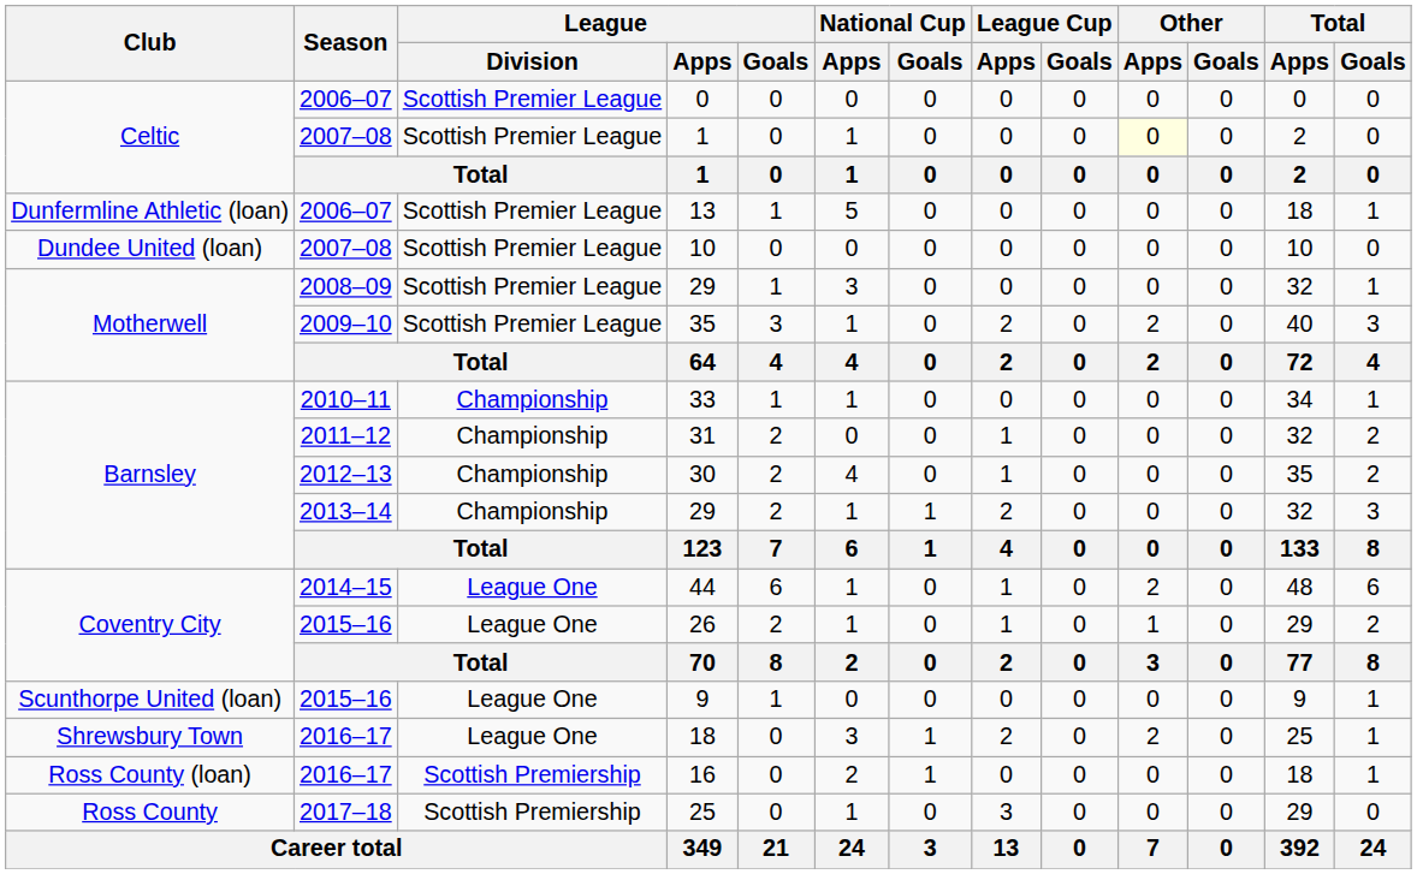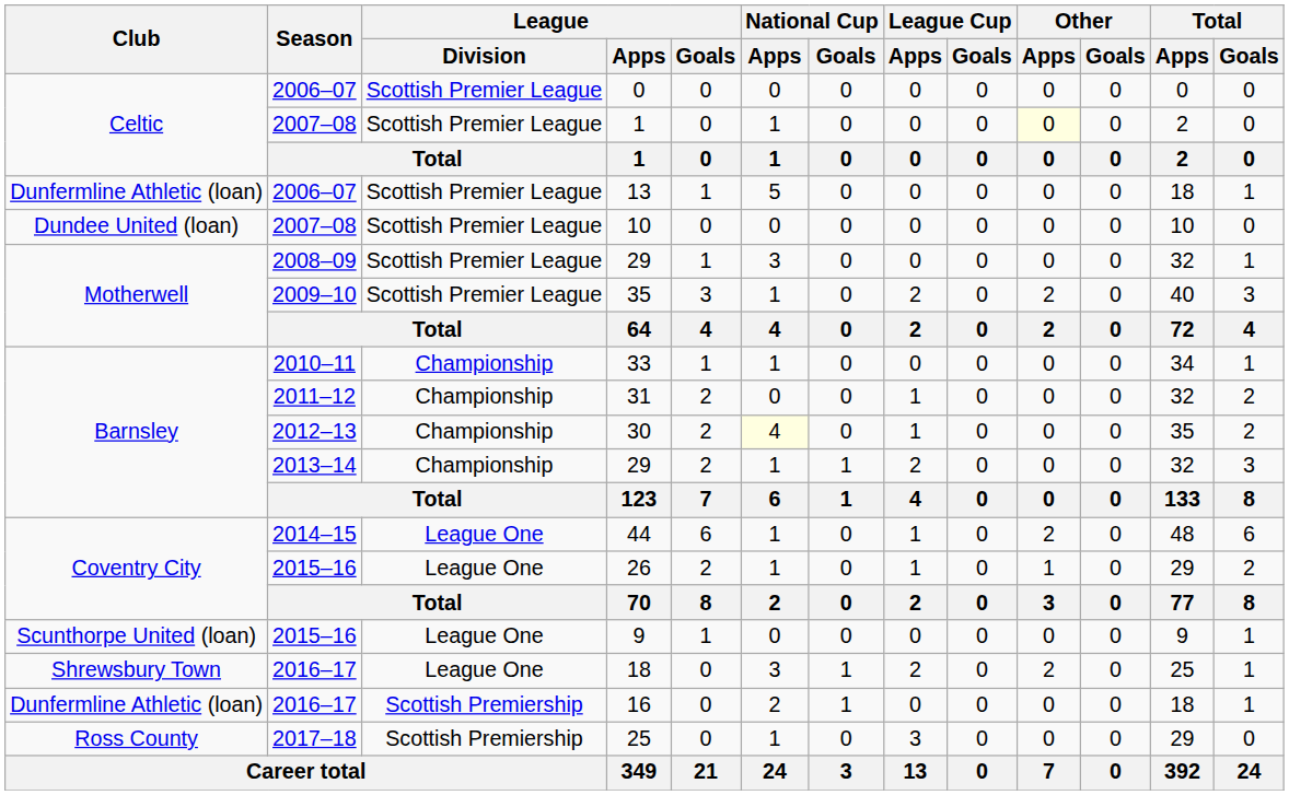30 | National Cup / Apps: no background -> lightyellow background
16 | Club: Ross County (loan) -> Dunfermline Athletic (loan)
